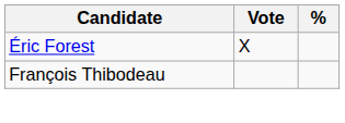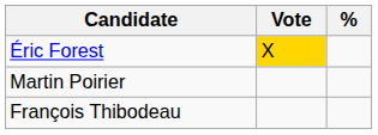Éric Forest | Vote: no background -> gold background
+ row: Martin Poirier
